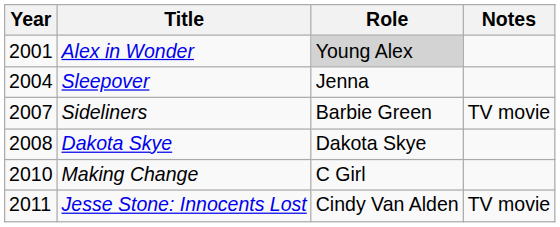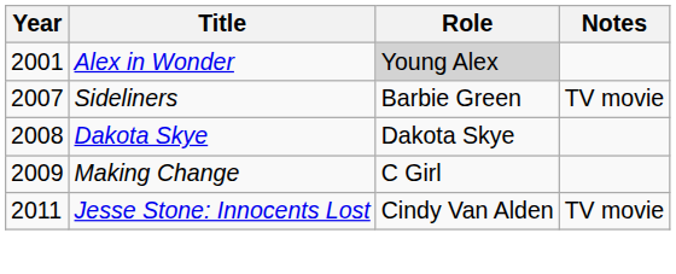- row: 2004 | Sleepover | Jenna
Making Change | Year: 2010 -> 2009
